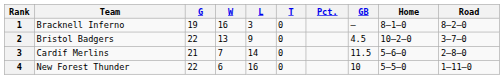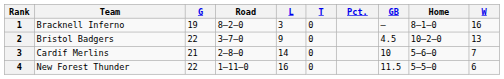columns swapped: W <-> Road
Cardif Merlins | GB: 11.5 -> 10
New Forest Thunder | GB: 10 -> 11.5
